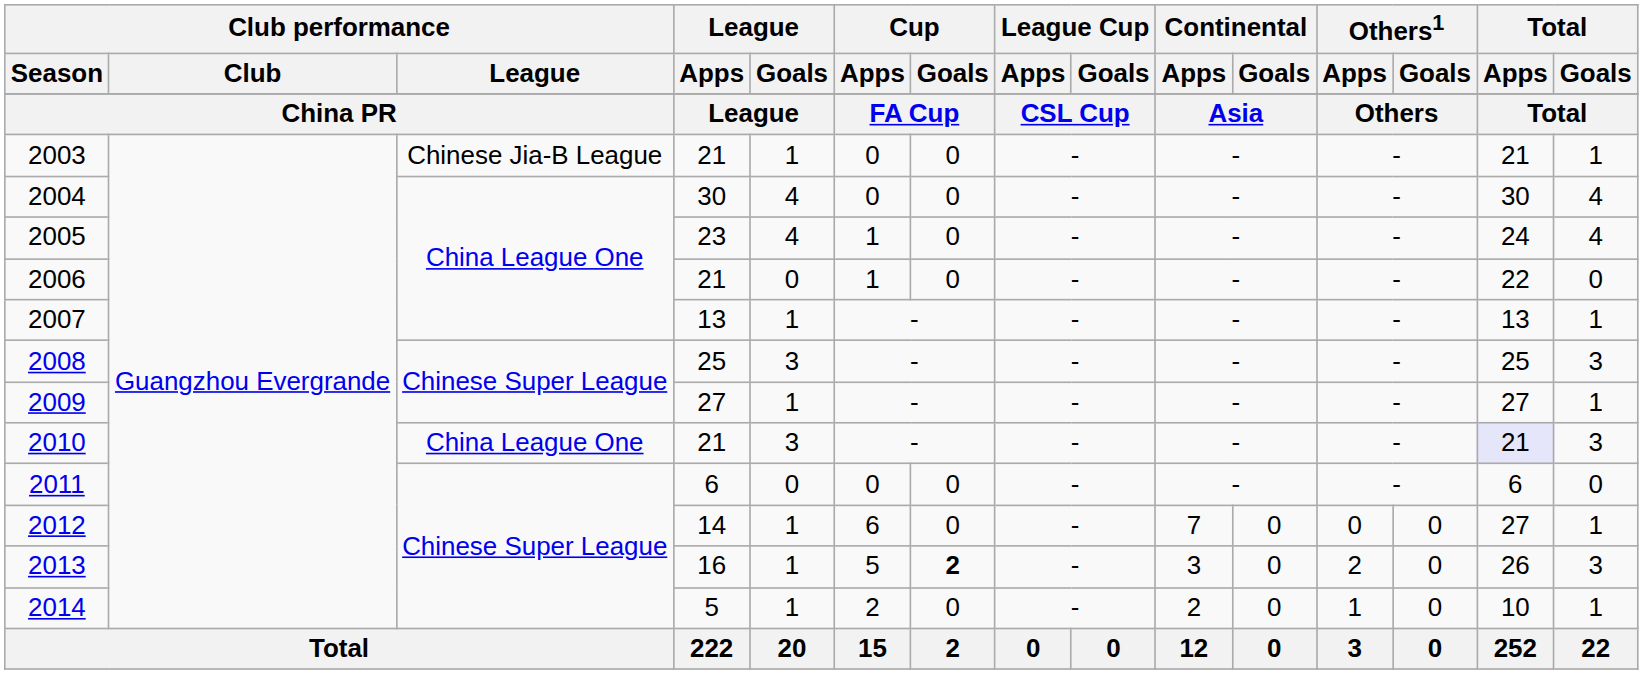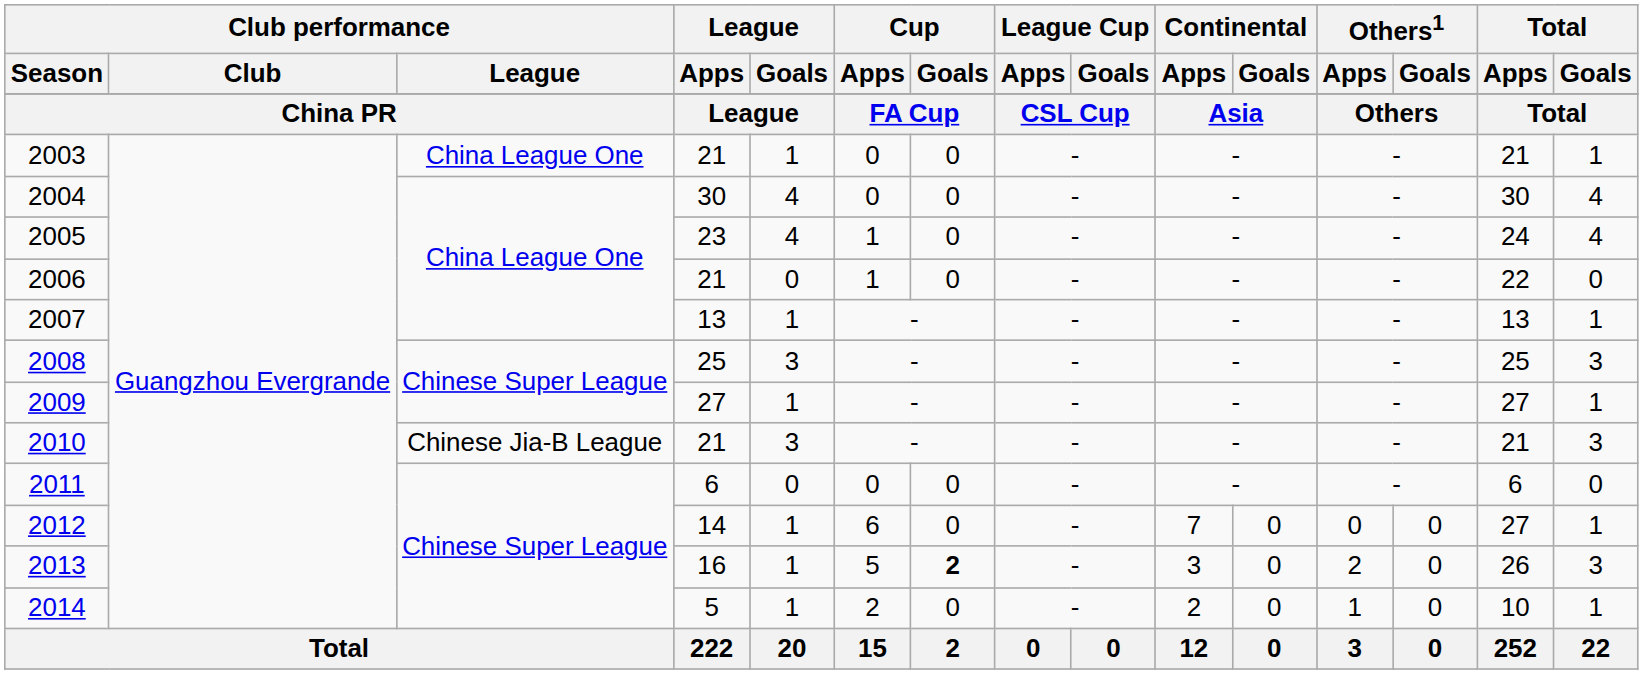2003 | Club performance / League: Chinese Jia-B League -> China League One
2010 | Club performance / League: China League One -> Chinese Jia-B League
2010 | Total / Apps: lavender background -> no background
